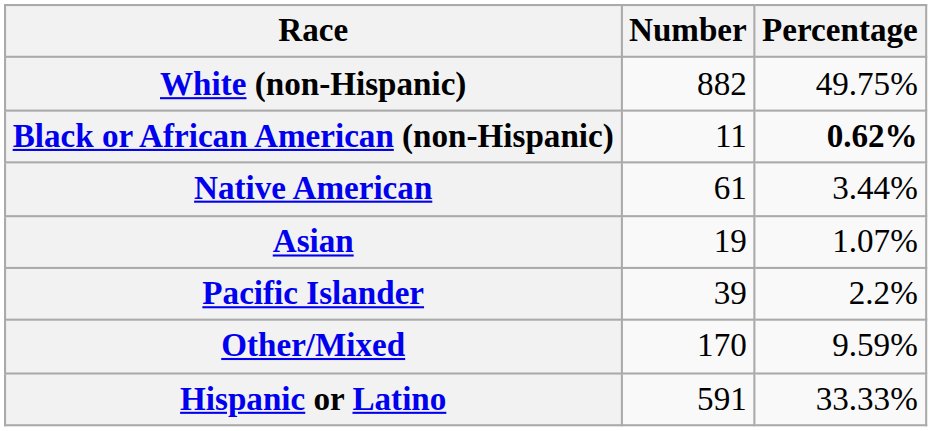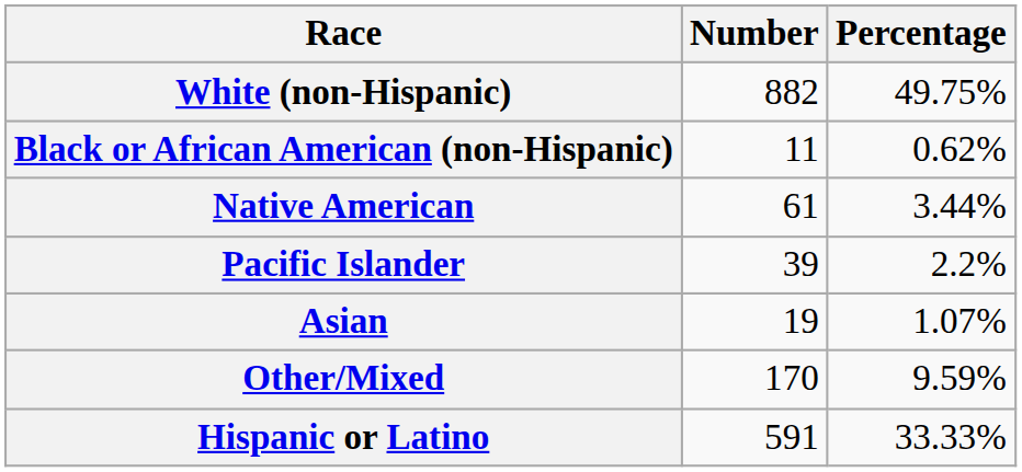Black or African American (non-Hispanic) | Percentage: bold -> normal
rows swapped: Asian <-> Pacific Islander
